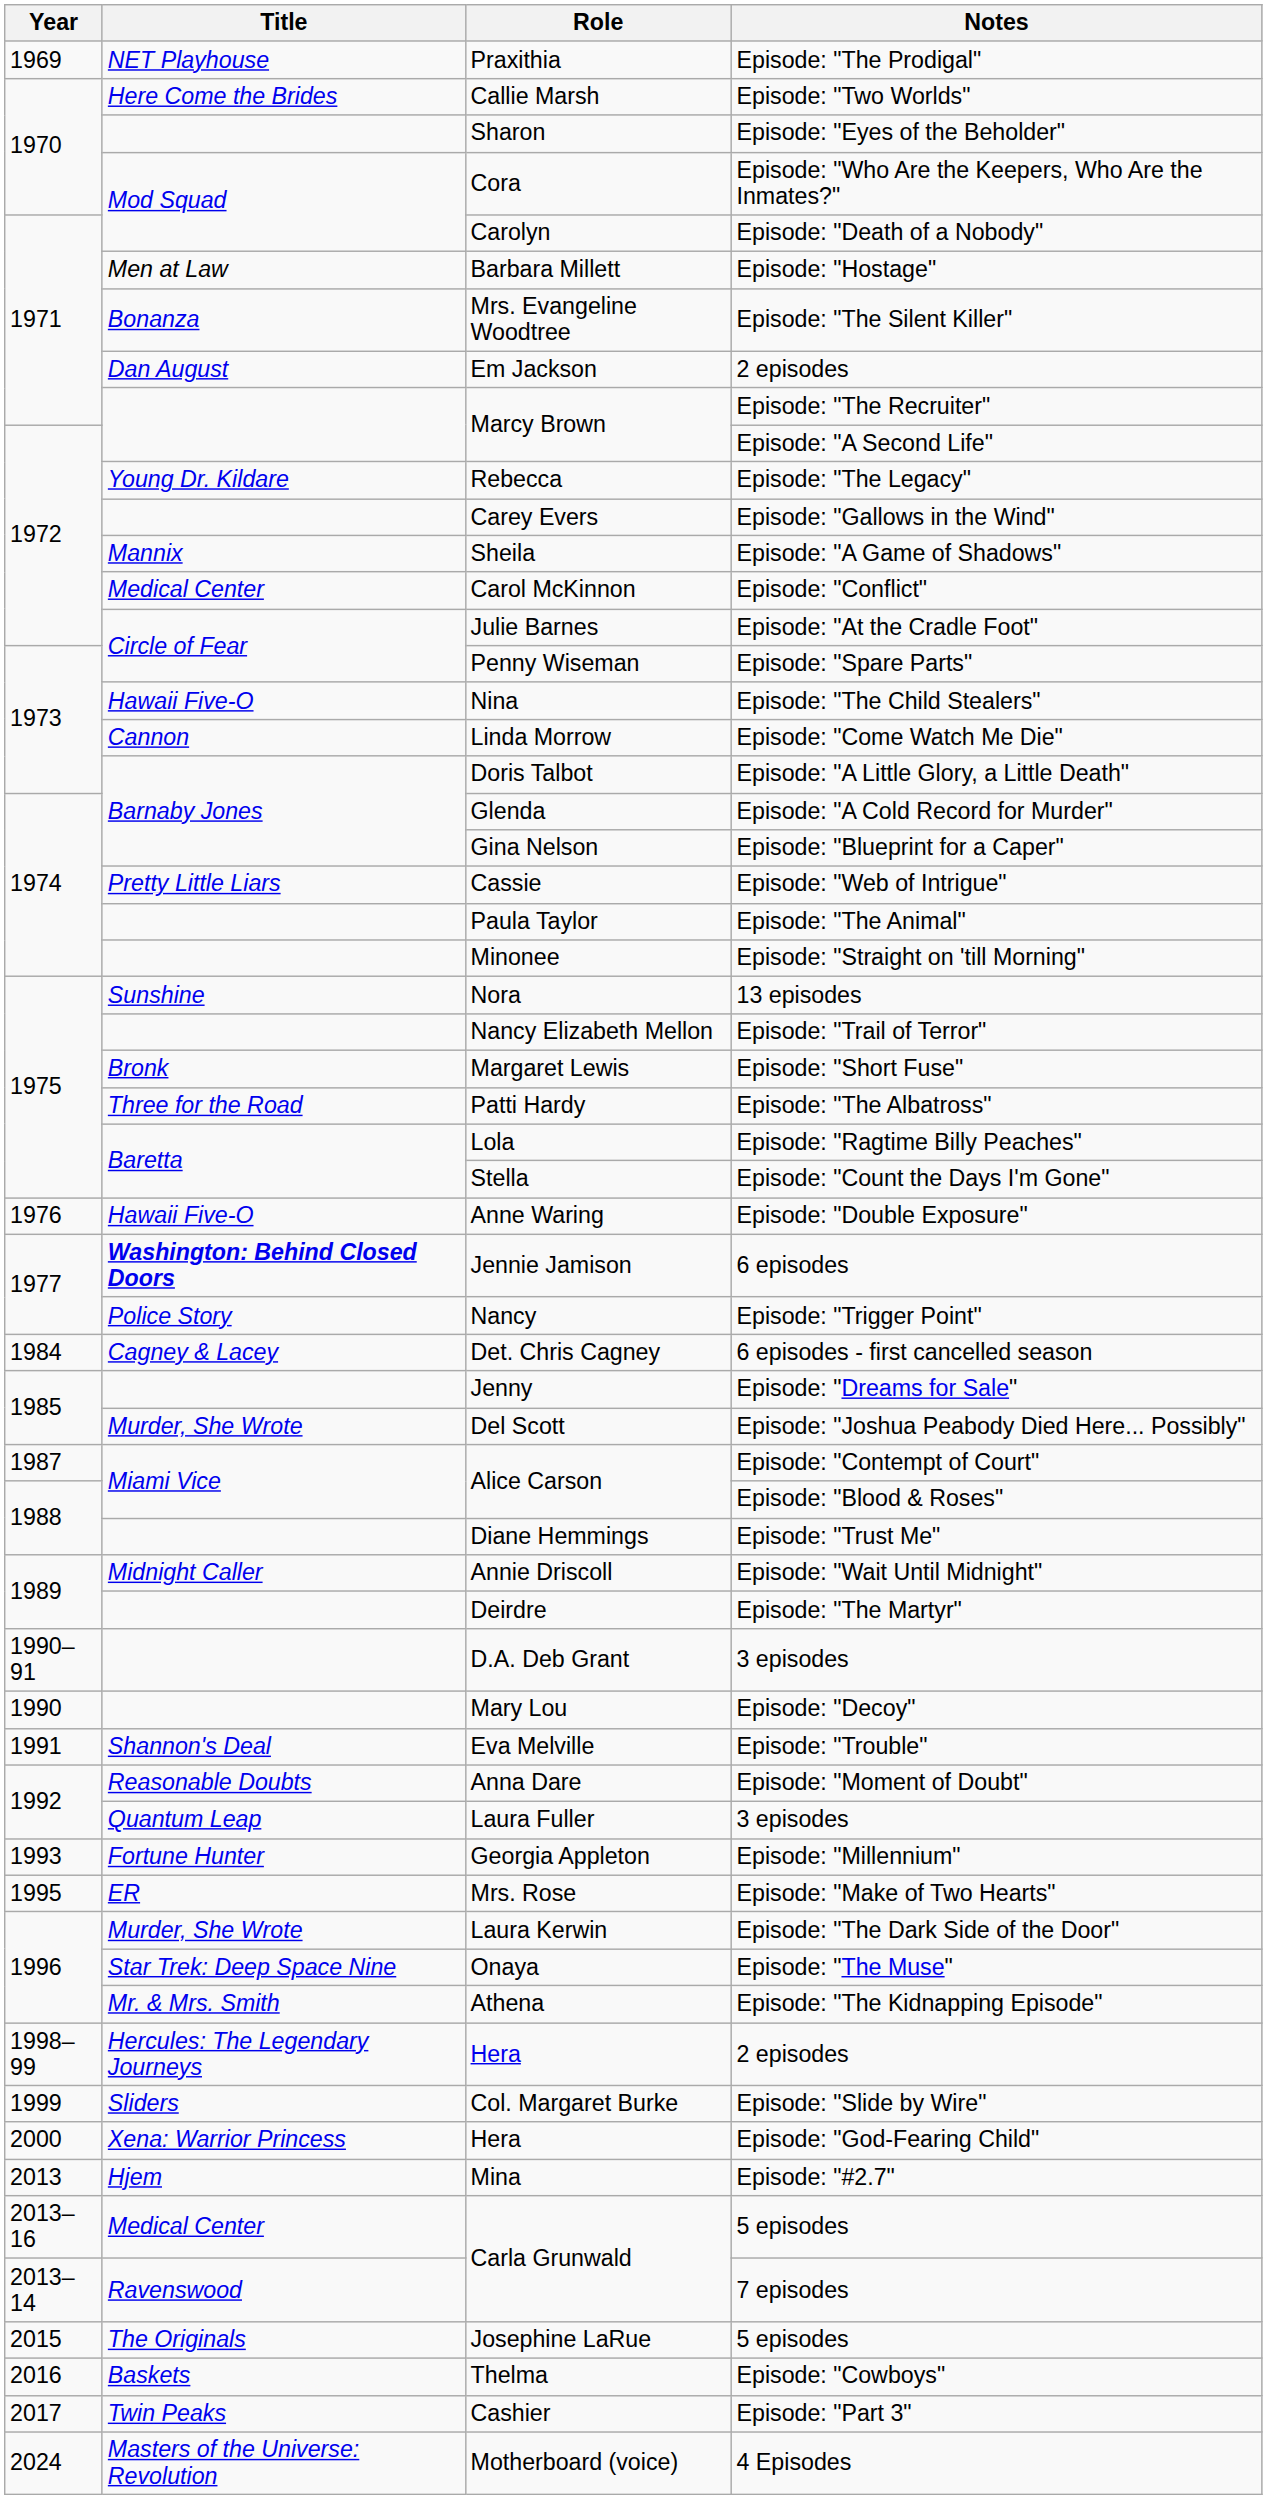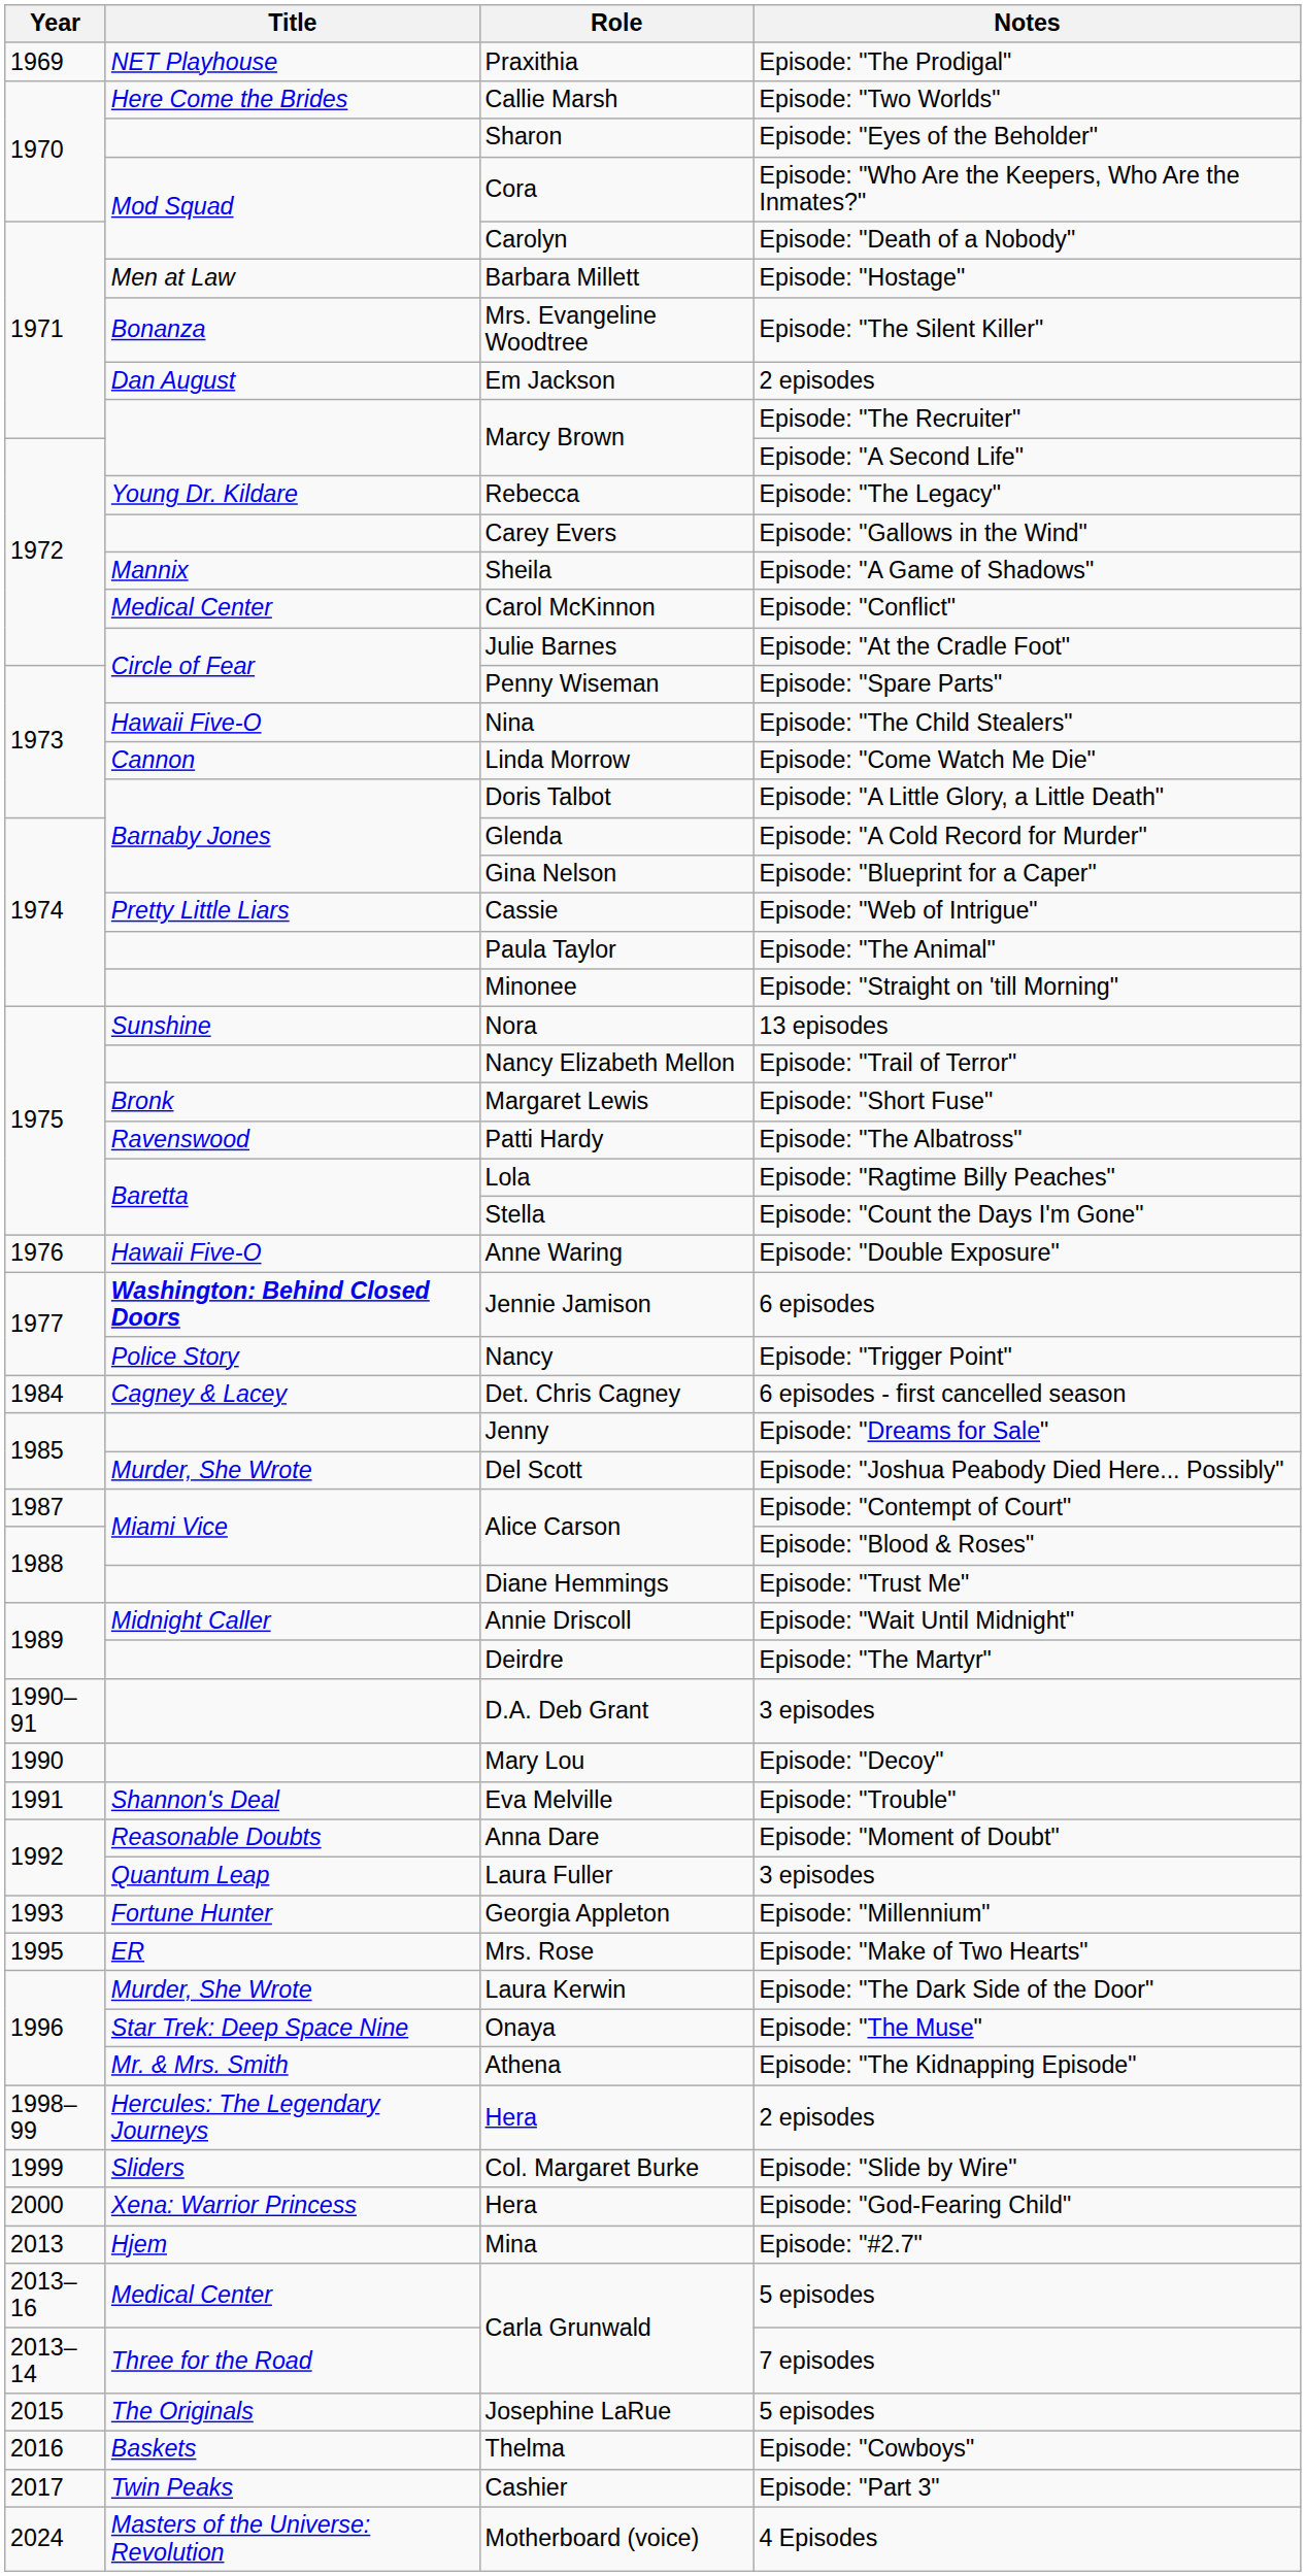Episode: "The Albatross" | Title: Three for the Road -> Ravenswood
7 episodes | Title: Ravenswood -> Three for the Road
